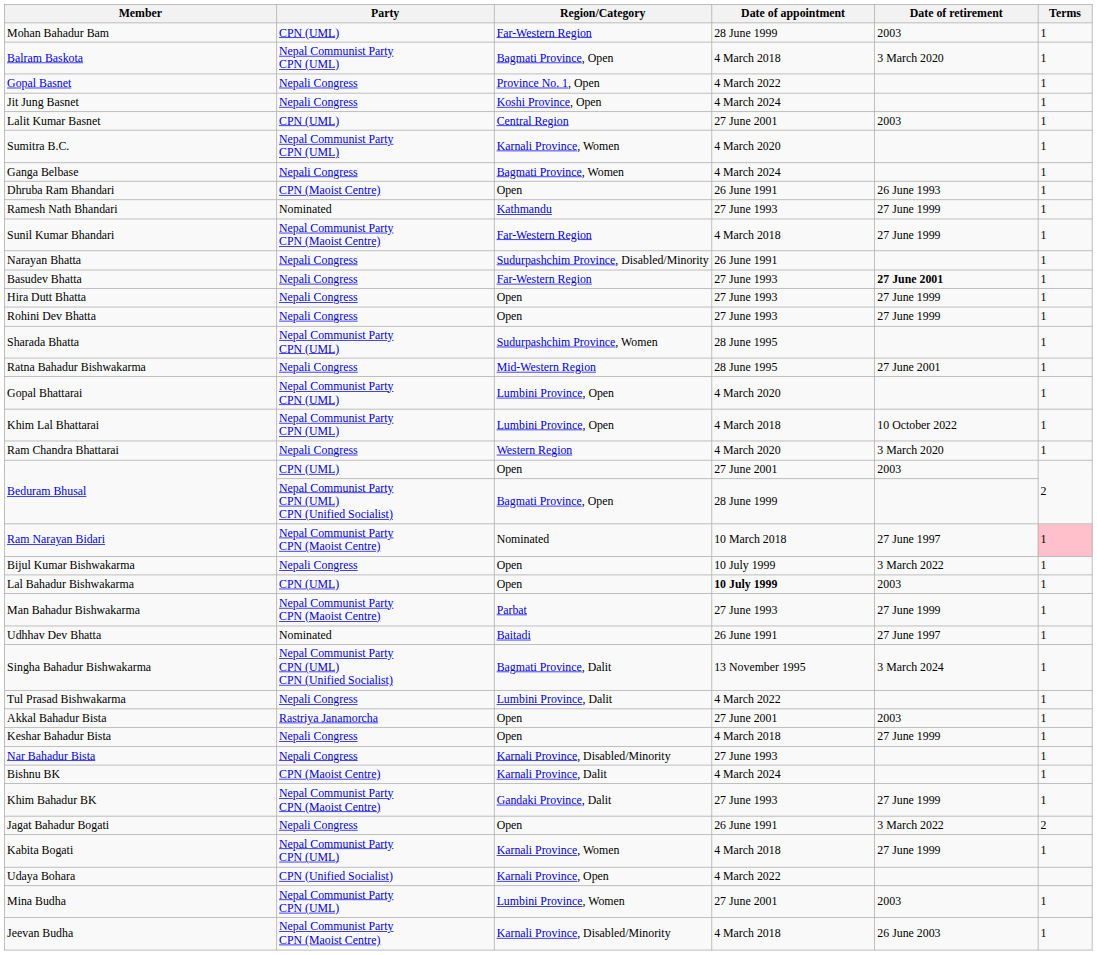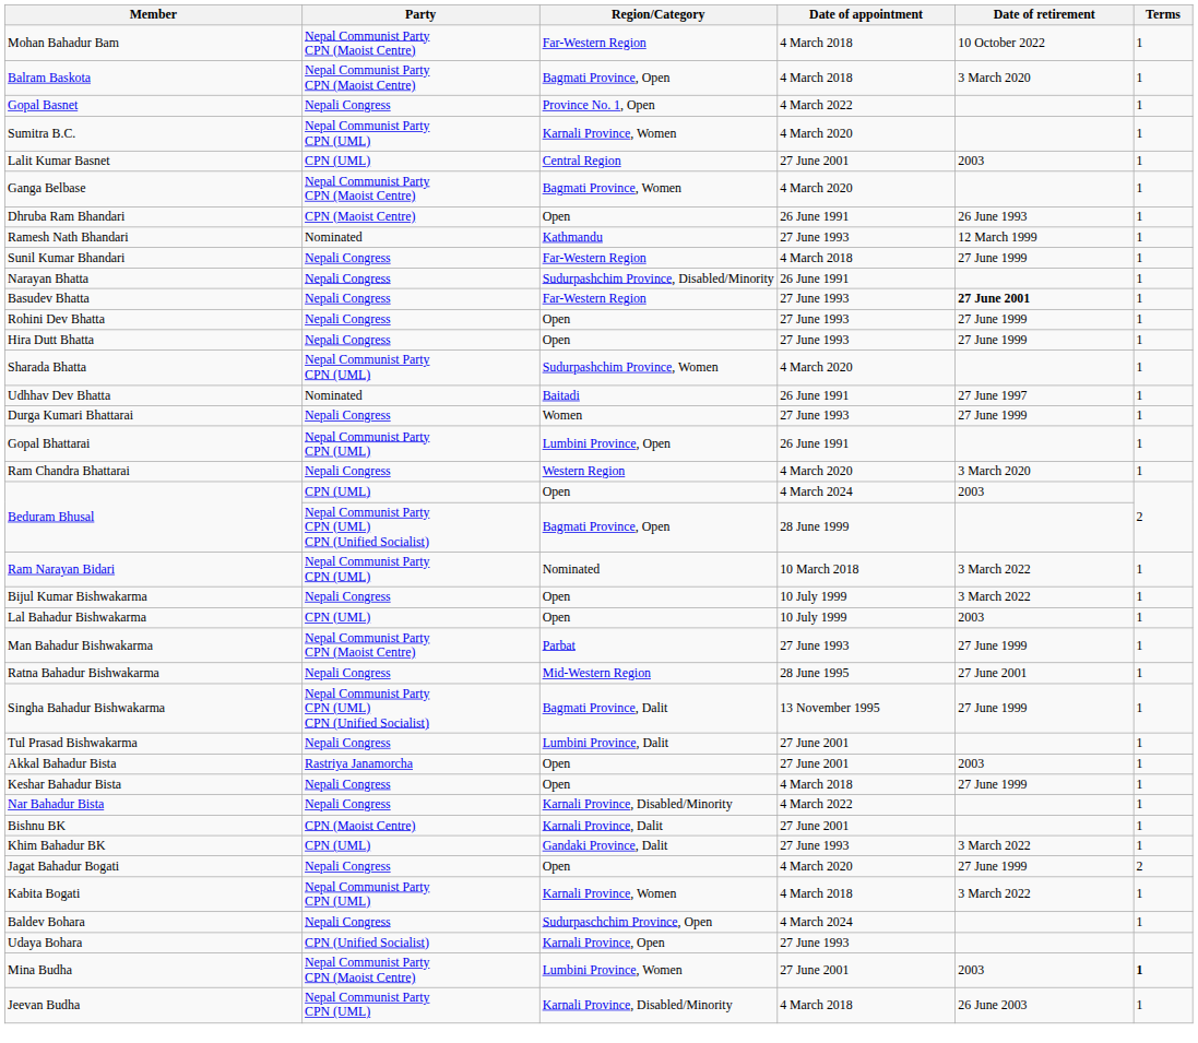Mohan Bahadur Bam | Party: CPN (UML) -> Nepal Communist Party CPN (Maoist Centre)
Mohan Bahadur Bam | Date of appointment: 28 June 1999 -> 4 March 2018
Mohan Bahadur Bam | Date of retirement: 2003 -> 10 October 2022
Balram Baskota | Party: Nepal Communist Party CPN (UML) -> Nepal Communist Party CPN (Maoist Centre)
- row: Jit Jung Basnet | Nepali Congress | Koshi Province, Open | 4 March 2024 | 1
rows swapped: Lalit Kumar Basnet <-> Sumitra B.C.
Ganga Belbase | Party: Nepali Congress -> Nepal Communist Party CPN (Maoist Centre)
Ganga Belbase | Date of appointment: 4 March 2024 -> 4 March 2020
Ramesh Nath Bhandari | Date of retirement: 27 June 1999 -> 12 March 1999
Sunil Kumar Bhandari | Party: Nepal Communist Party CPN (Maoist Centre) -> Nepali Congress
rows swapped: Hira Dutt Bhatta <-> Rohini Dev Bhatta
Sharada Bhatta | Date of appointment: 28 June 1995 -> 4 March 2020
rows swapped: Udhhav Dev Bhatta <-> Ratna Bahadur Bishwakarma
+ row: Durga Kumari Bhattarai | Nepali Congress | Women | 27 June 1993 | 27 June 1999 | 1
Gopal Bhattarai | Date of appointment: 4 March 2020 -> 26 June 1991
- row: Khim Lal Bhattarai | Nepal Communist Party CPN (UML) | Lumbini Province, Open | 4 March 2018 | 10 October 2022 | 1
Beduram Bhusal / Open | Date of appointment: 27 June 2001 -> 4 March 2024
Ram Narayan Bidari | Party: Nepal Communist Party CPN (Maoist Centre) -> Nepal Communist Party CPN (UML)
Ram Narayan Bidari | Date of retirement: 27 June 1997 -> 3 March 2022
Ram Narayan Bidari | Terms: pink background -> no background
Lal Bahadur Bishwakarma | Date of appointment: bold -> normal
Singha Bahadur Bishwakarma | Date of retirement: 3 March 2024 -> 27 June 1999
Tul Prasad Bishwakarma | Date of appointment: 4 March 2022 -> 27 June 2001
Nar Bahadur Bista | Date of appointment: 27 June 1993 -> 4 March 2022
Bishnu BK | Date of appointment: 4 March 2024 -> 27 June 2001
Khim Bahadur BK | Party: Nepal Communist Party CPN (Maoist Centre) -> CPN (UML)
Khim Bahadur BK | Date of retirement: 27 June 1999 -> 3 March 2022
Jagat Bahadur Bogati | Date of appointment: 26 June 1991 -> 4 March 2020
Jagat Bahadur Bogati | Date of retirement: 3 March 2022 -> 27 June 1999
Kabita Bogati | Date of retirement: 27 June 1999 -> 3 March 2022
+ row: Baldev Bohara | Nepali Congress | Sudurpaschchim Province, Open | 4 March 2024 | 1
Udaya Bohara | Date of appointment: 4 March 2022 -> 27 June 1993
Mina Budha | Party: Nepal Communist Party CPN (UML) -> Nepal Communist Party CPN (Maoist Centre)
Mina Budha | Terms: normal -> bold
Jeevan Budha | Party: Nepal Communist Party CPN (Maoist Centre) -> Nepal Communist Party CPN (UML)
